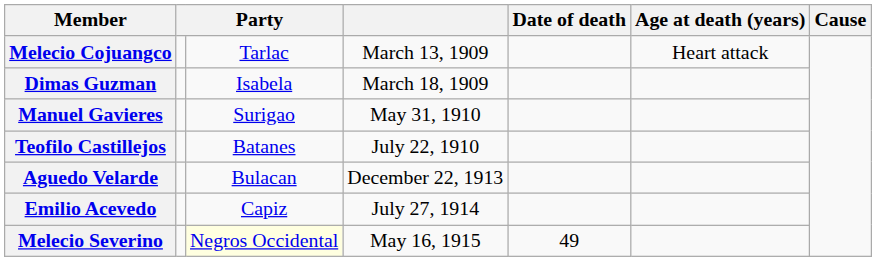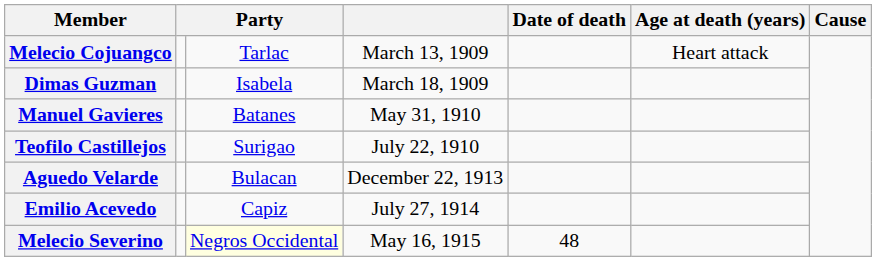Manuel Gavieres | column 3: Surigao -> Batanes
Teofilo Castillejos | column 3: Batanes -> Surigao
Melecio Severino | Date of death: 49 -> 48
